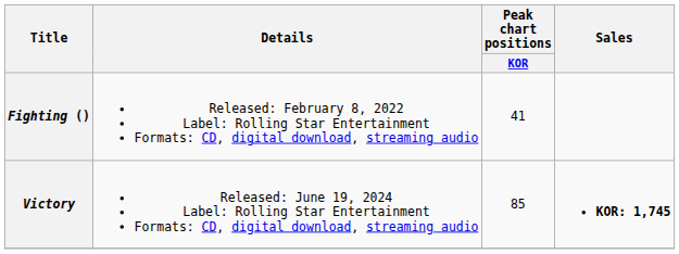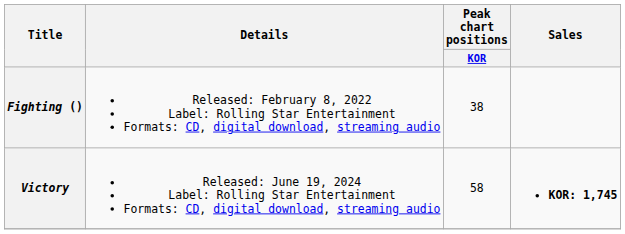Fighting () | Peak chart positions / KOR: 41 -> 38
Victory | Peak chart positions / KOR: 85 -> 58
